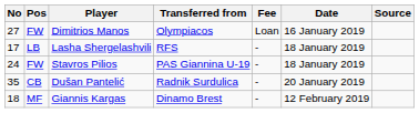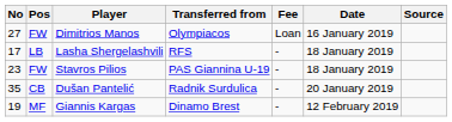Stavros Pilios | No: 24 -> 23
Giannis Kargas | No: 18 -> 19
